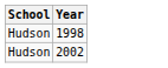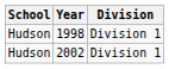+ column: Division | Division 1 | Division 1
